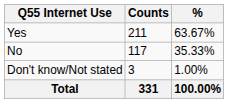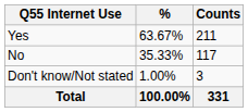columns swapped: Counts <-> %
